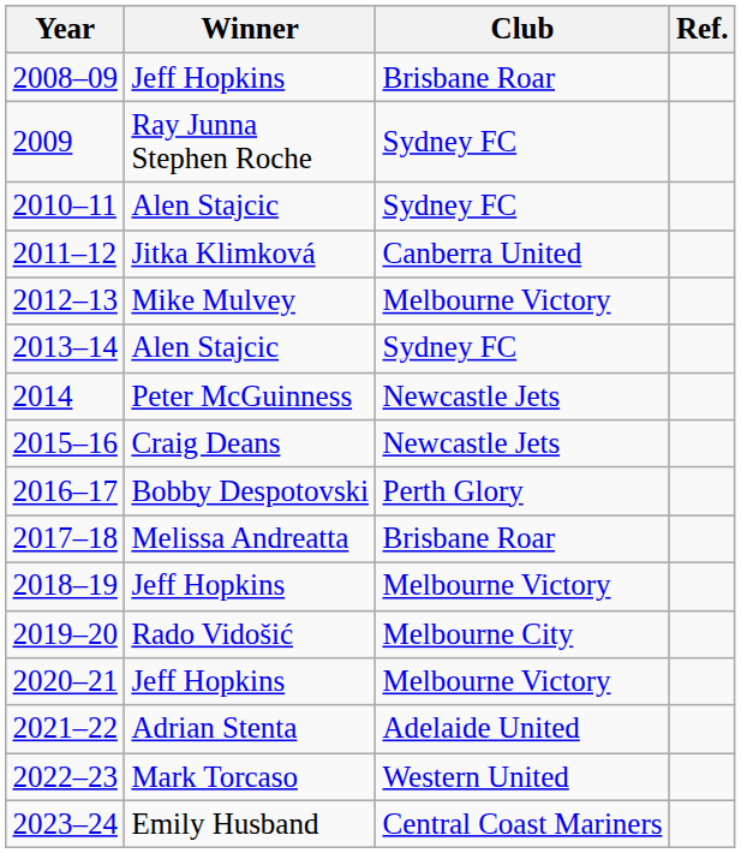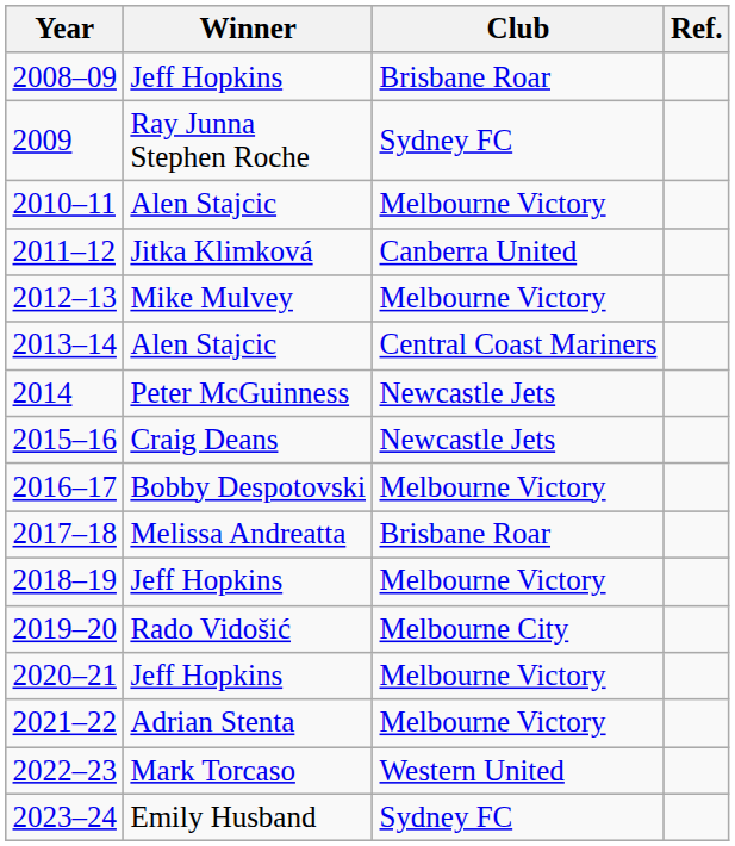2010–11 | Club: Sydney FC -> Melbourne Victory
2013–14 | Club: Sydney FC -> Central Coast Mariners
2016–17 | Club: Perth Glory -> Melbourne Victory
2021–22 | Club: Adelaide United -> Melbourne Victory
2023–24 | Club: Central Coast Mariners -> Sydney FC
